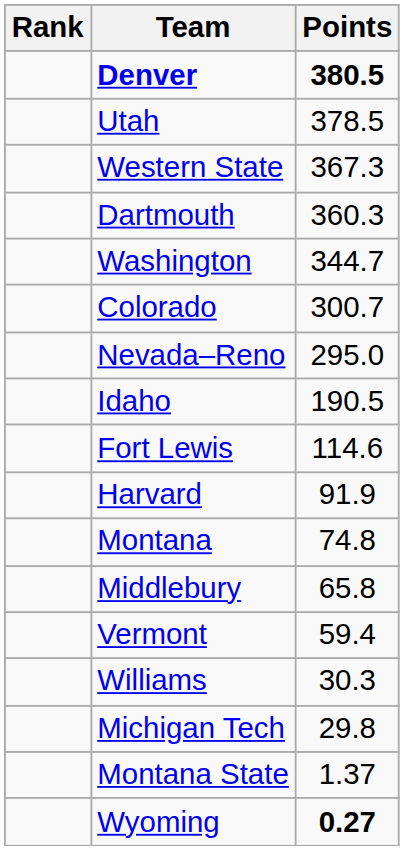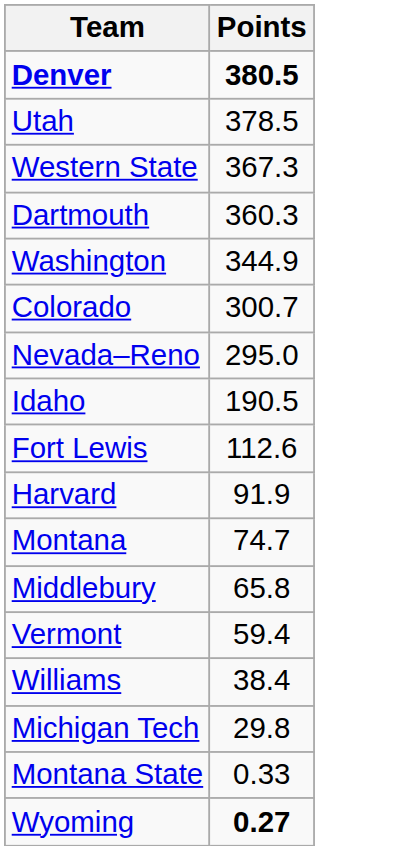- column: Rank
Washington | Points: 344.7 -> 344.9
Fort Lewis | Points: 114.6 -> 112.6
Montana | Points: 74.8 -> 74.7
Williams | Points: 30.3 -> 38.4
Montana State | Points: 1.37 -> 0.33
